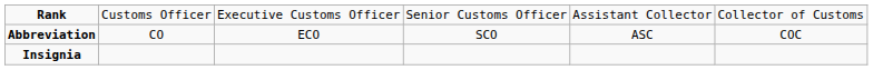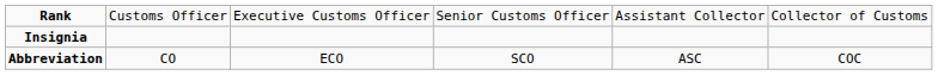rows swapped: Abbreviation <-> Insignia
